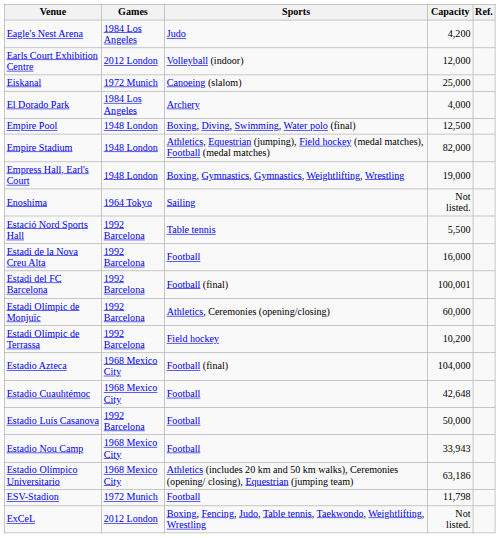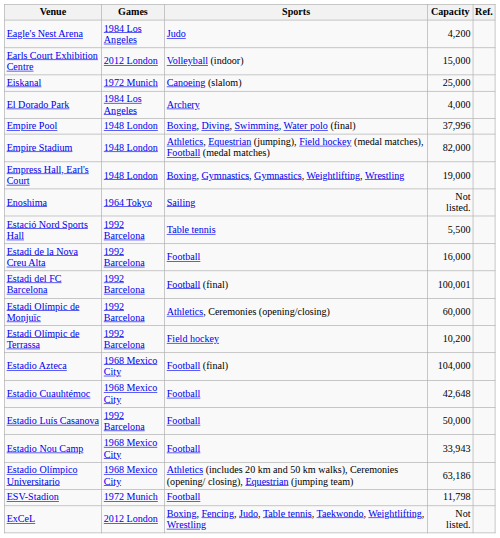Earls Court Exhibition Centre | Capacity: 12,000 -> 15,000
Empire Pool | Capacity: 12,500 -> 37,996
